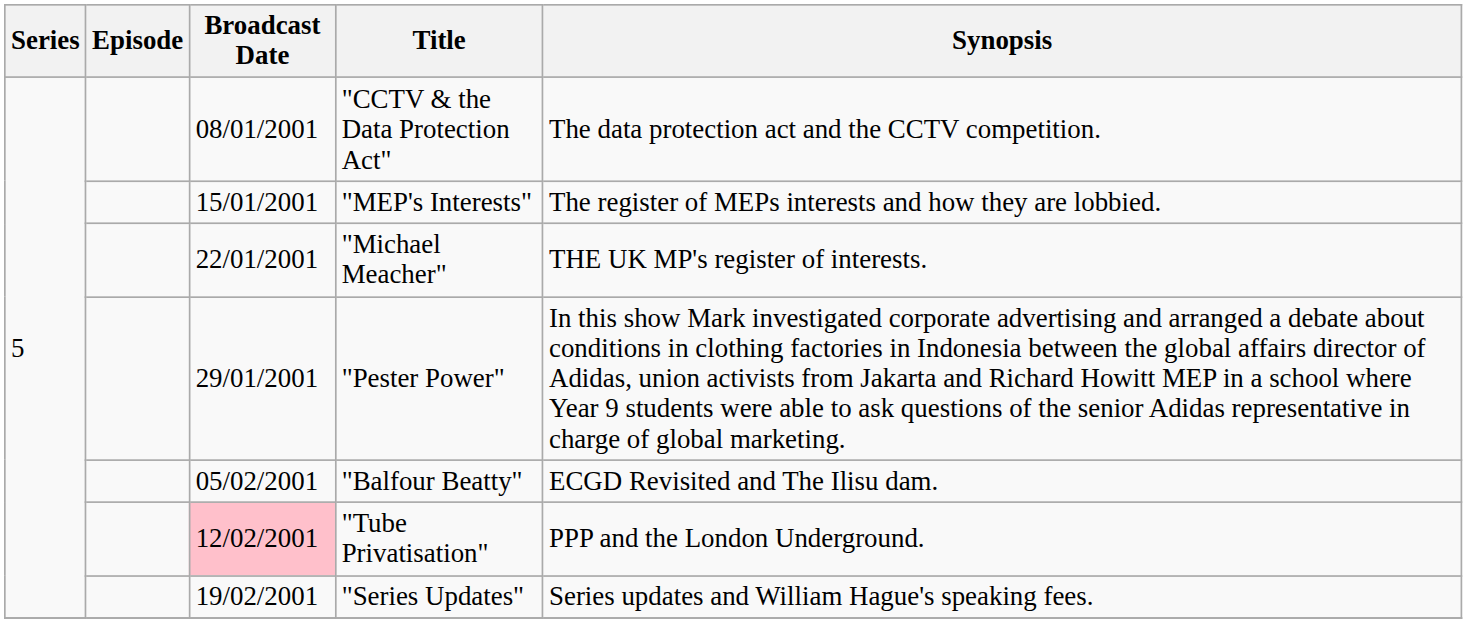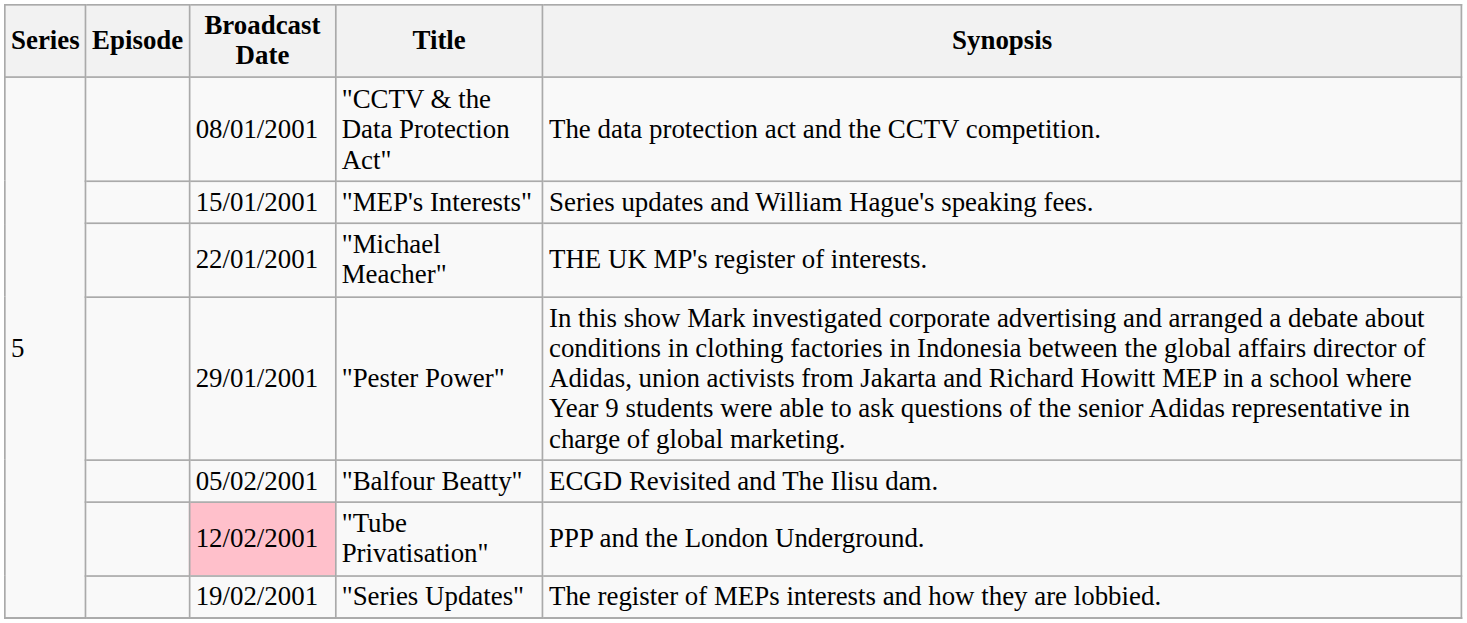"MEP's Interests" | Synopsis: The register of MEPs interests and how they are lobbied. -> Series updates and William Hague's speaking fees.
"Series Updates" | Synopsis: Series updates and William Hague's speaking fees. -> The register of MEPs interests and how they are lobbied.
